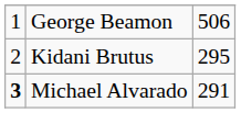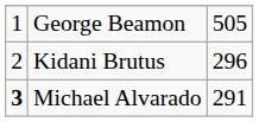George Beamon | column 3: 506 -> 505
Kidani Brutus | column 3: 295 -> 296
